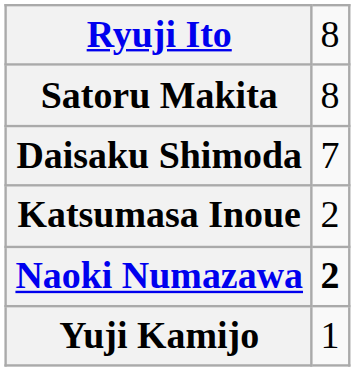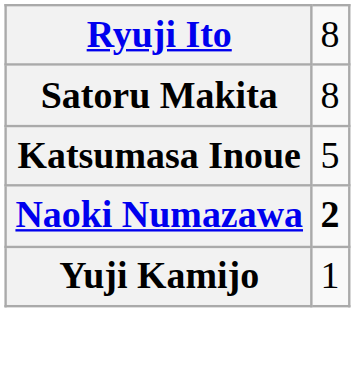- row: Daisaku Shimoda | 7
Katsumasa Inoue | column 2: 2 -> 5
